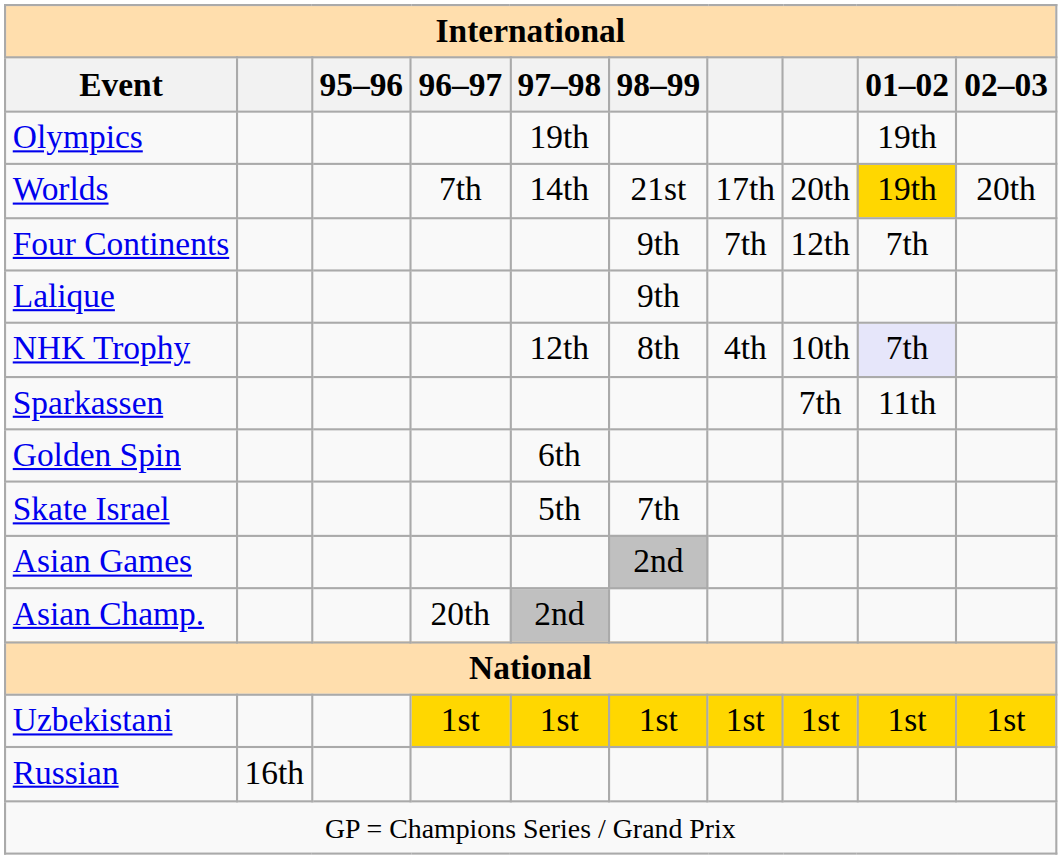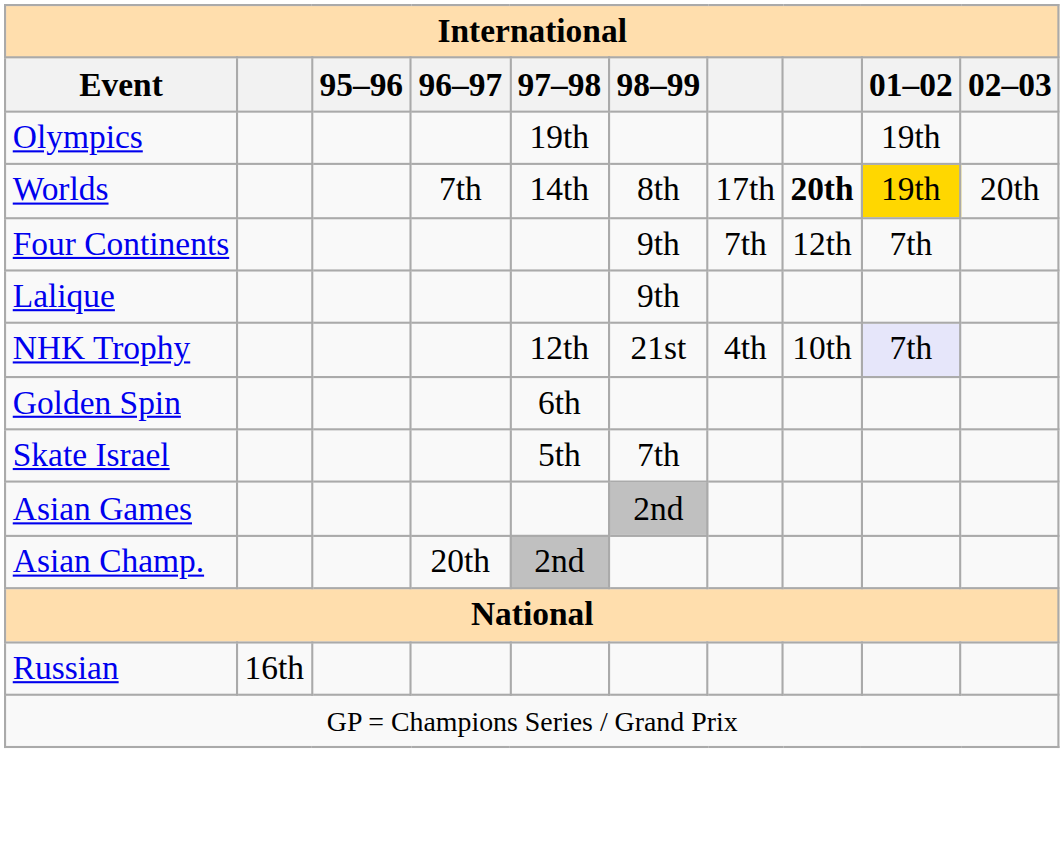Worlds | 98–99: 21st -> 8th
Worlds | column 8: normal -> bold
NHK Trophy | 98–99: 8th -> 21st
- row: Sparkassen | 7th | 11th
- row: Uzbekistani | 1st | 1st | 1st | 1st | 1st | 1st | 1st
